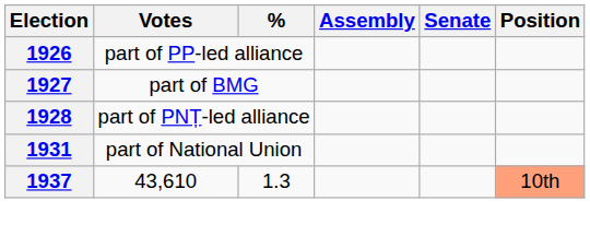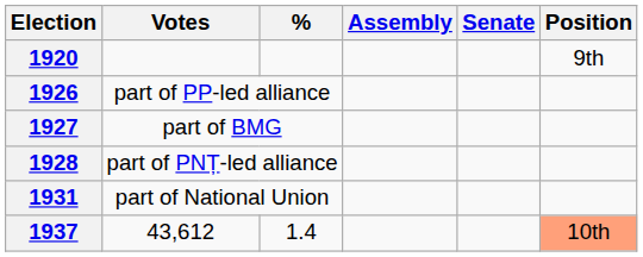+ row: 1920 | 9th
1937 | Votes: 43,610 -> 43,612
1937 | %: 1.3 -> 1.4
